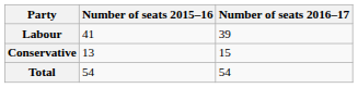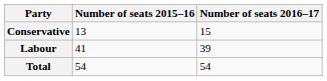rows swapped: Labour <-> Conservative
